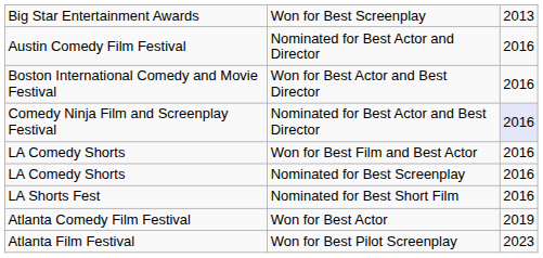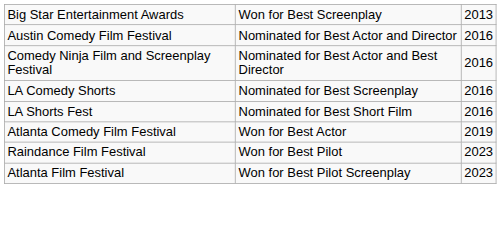- row: Boston International Comedy and Movie Festival | Won for Best Actor and Best Director | 2016
Nominated for Best Actor and Best Director | column 3: lavender background -> no background
- row: LA Comedy Shorts | Won for Best Film and Best Actor | 2016
+ row: Raindance Film Festival | Won for Best Pilot | 2023
